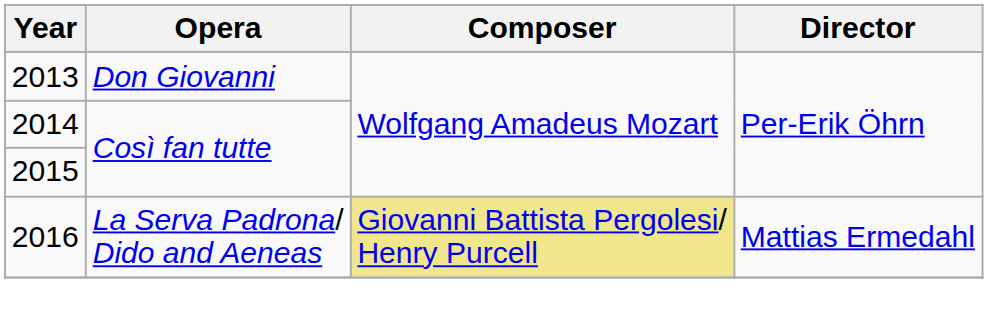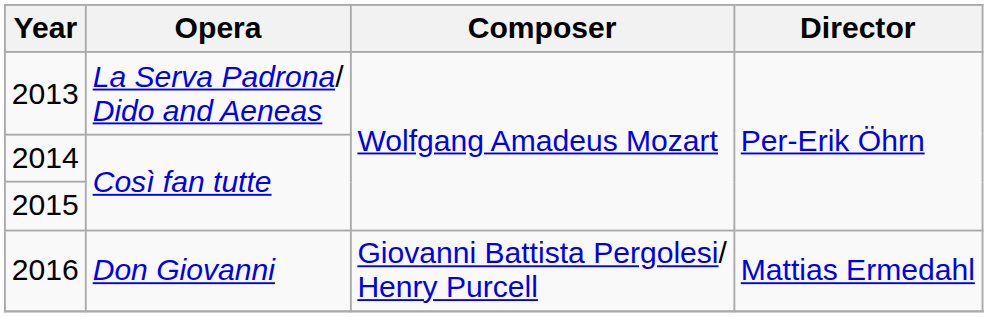2013 | Opera: Don Giovanni -> La Serva Padrona/ Dido and Aeneas
2016 | Opera: La Serva Padrona/ Dido and Aeneas -> Don Giovanni
2016 | Composer: khaki background -> no background
